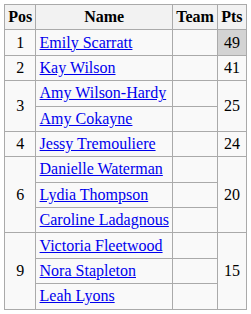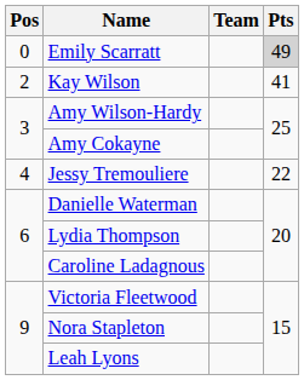Emily Scarratt | Pos: 1 -> 0
Jessy Tremouliere | Pts: 24 -> 22
